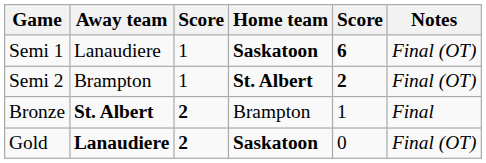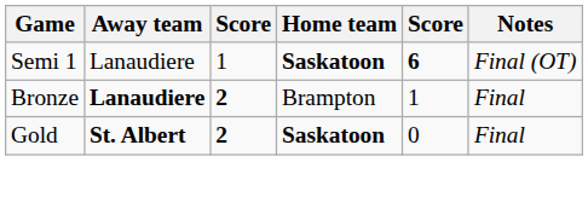- row: Semi 2 | Brampton | 1 | St. Albert | 2 | Final (OT)
Bronze | Away team: St. Albert -> Lanaudiere
Gold | Away team: Lanaudiere -> St. Albert
Gold | Notes: Final (OT) -> Final
